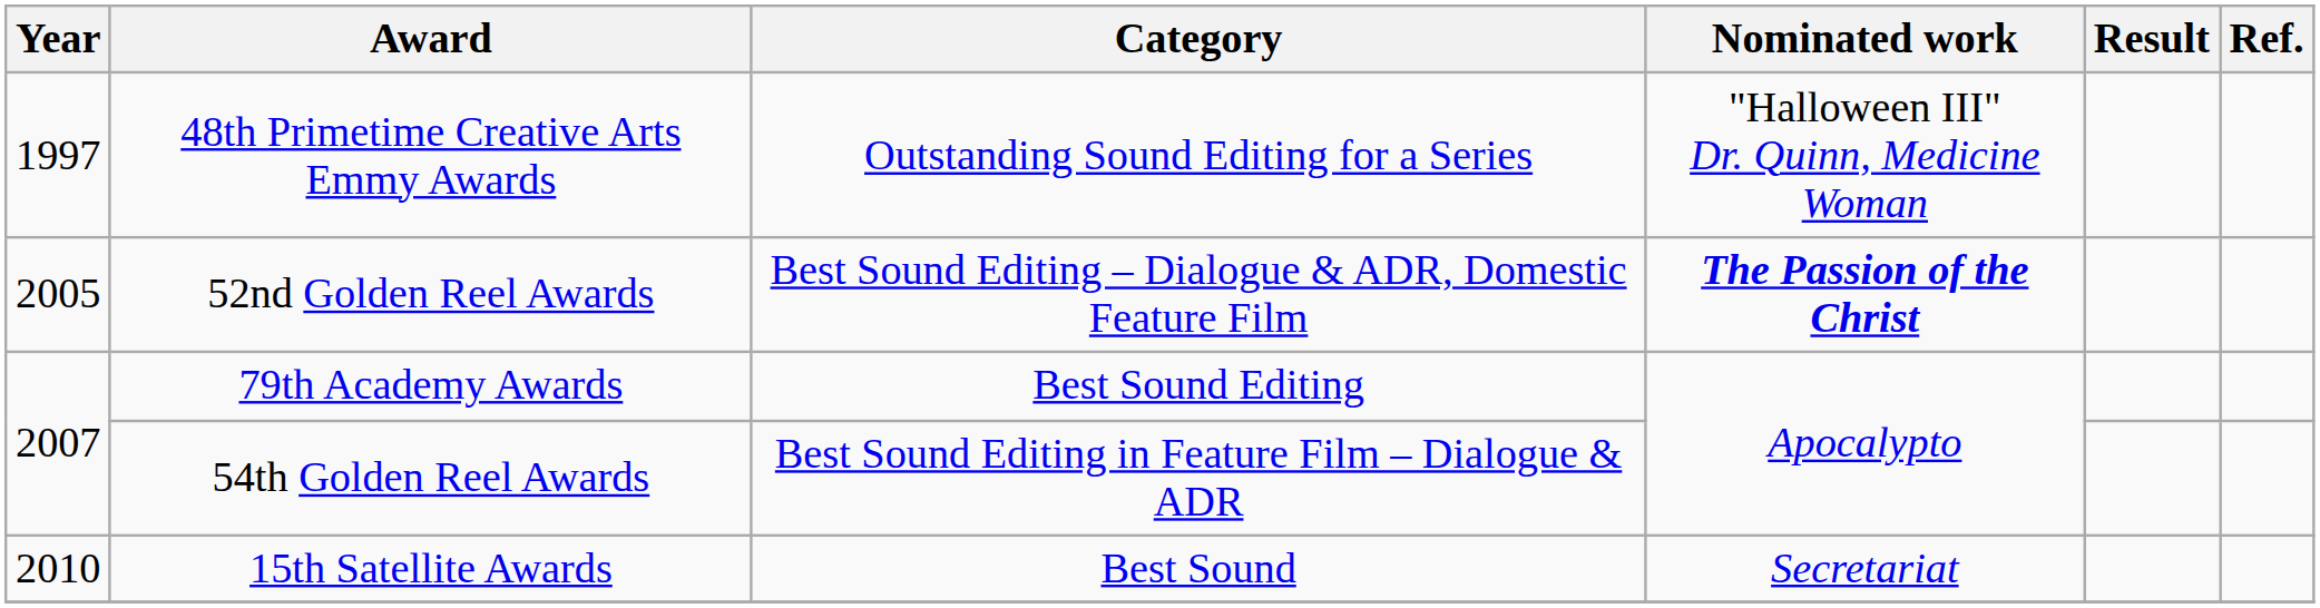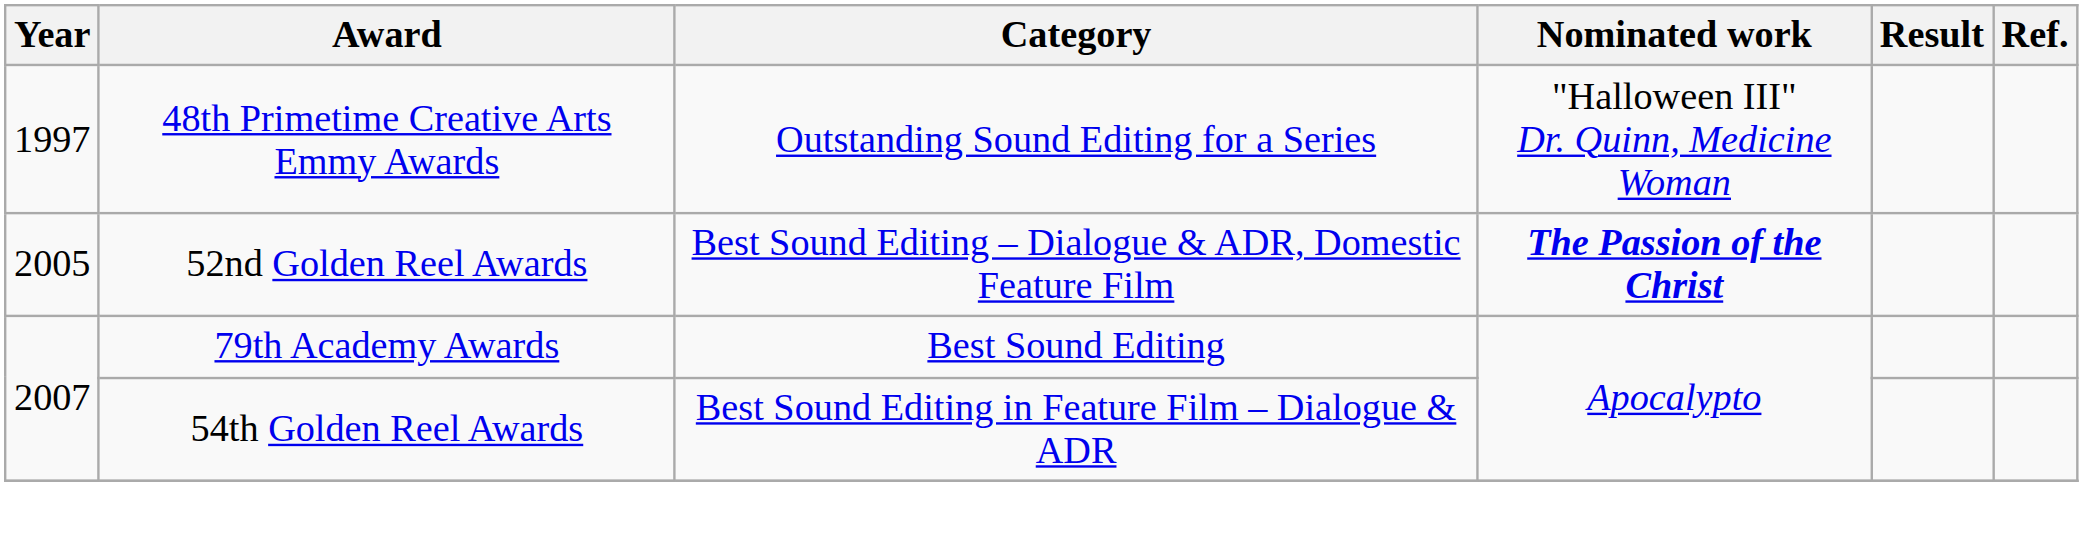- row: 2010 | 15th Satellite Awards | Best Sound | Secretariat
